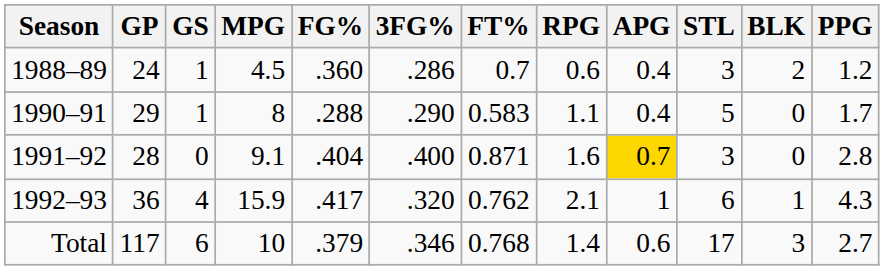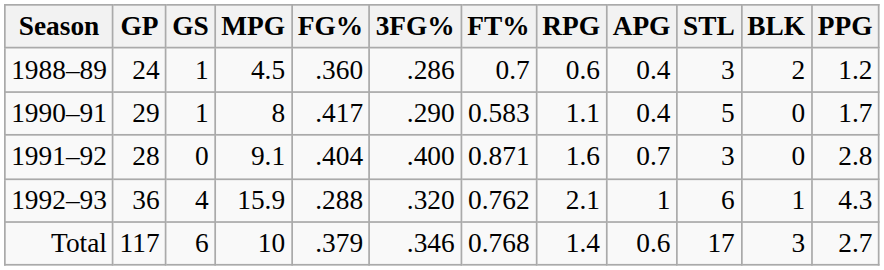1990–91 | FG%: .288 -> .417
1991–92 | APG: gold background -> no background
1992–93 | FG%: .417 -> .288
